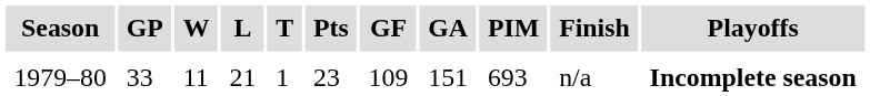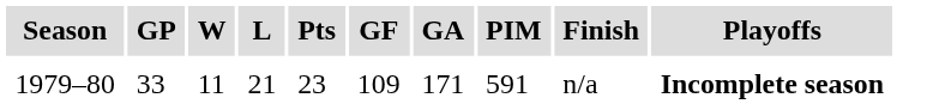- column: T | 1
1979–80 | GA: 151 -> 171
1979–80 | PIM: 693 -> 591
